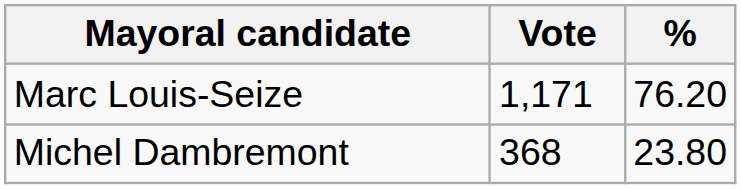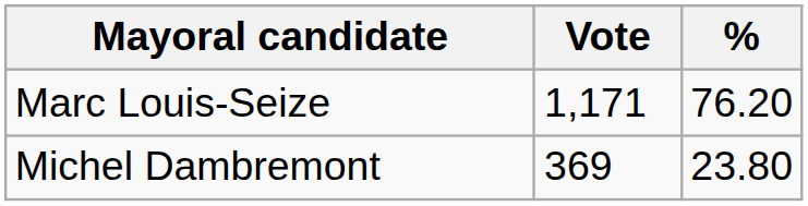Michel Dambremont | Vote: 368 -> 369
